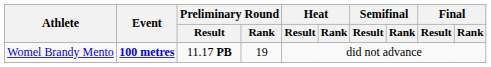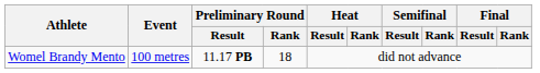Womel Brandy Mento | Event: bold -> normal
Womel Brandy Mento | Preliminary Round / Rank: 19 -> 18
